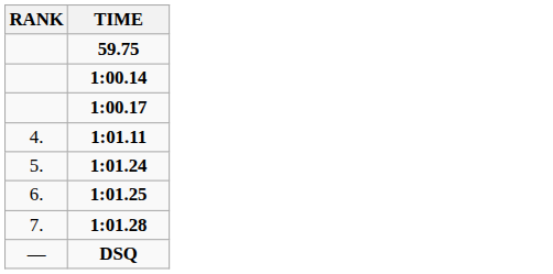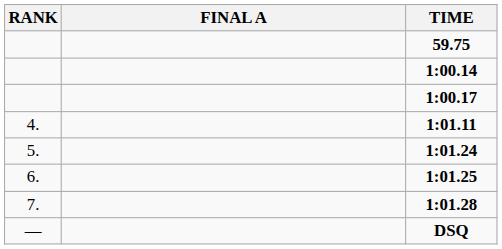+ column: FINAL A
